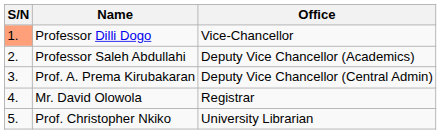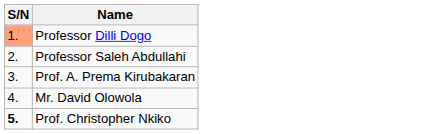- column: Office | Vice-Chancellor | Deputy Vice Chancellor (Academics) | Deputy Vice Chancellor (Central Admin) | Registrar | University Librarian
Prof. Christopher Nkiko | S/N: normal -> bold
